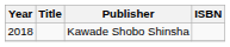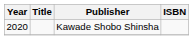Kawade Shobo Shinsha | Year: 2018 -> 2020
